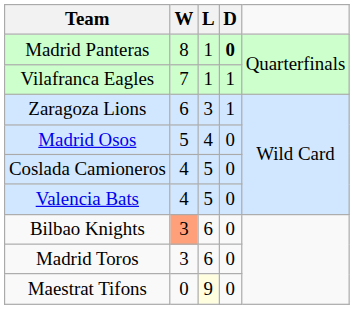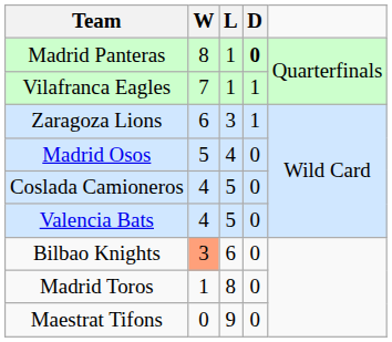Madrid Toros | W: 3 -> 1
Madrid Toros | L: 6 -> 8
Maestrat Tifons | L: lightyellow background -> no background
